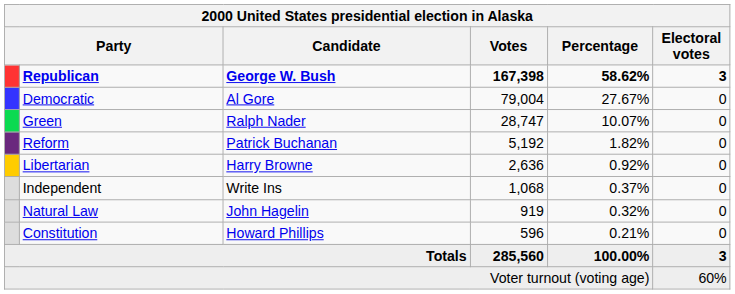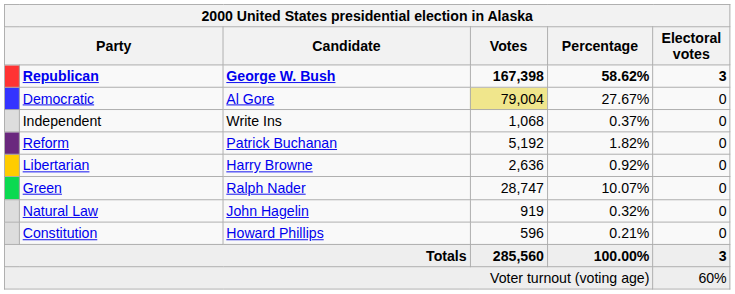Democratic | Votes: no background -> khaki background
rows swapped: Green <-> Independent
